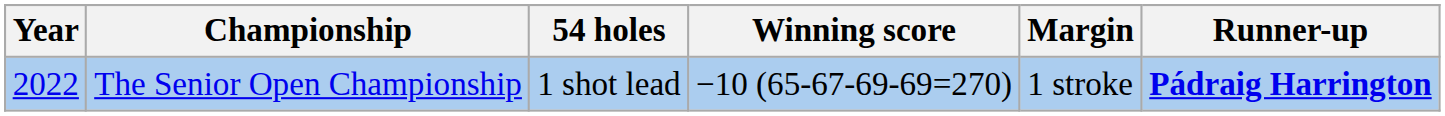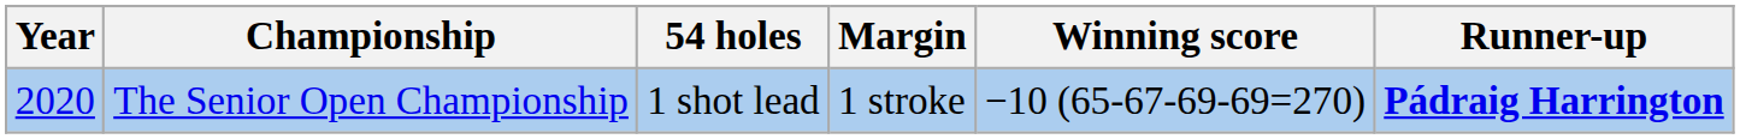columns swapped: Winning score <-> Margin
The Senior Open Championship | Year: 2022 -> 2020
